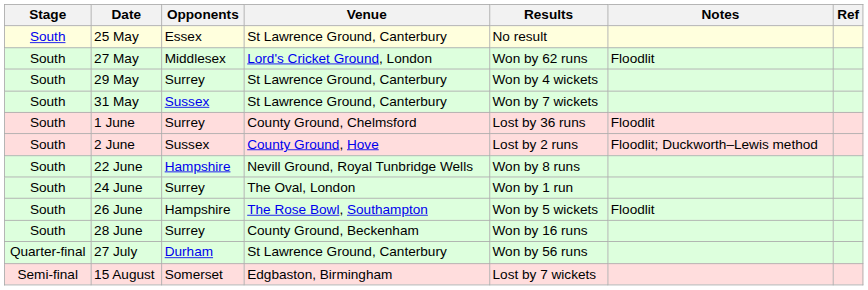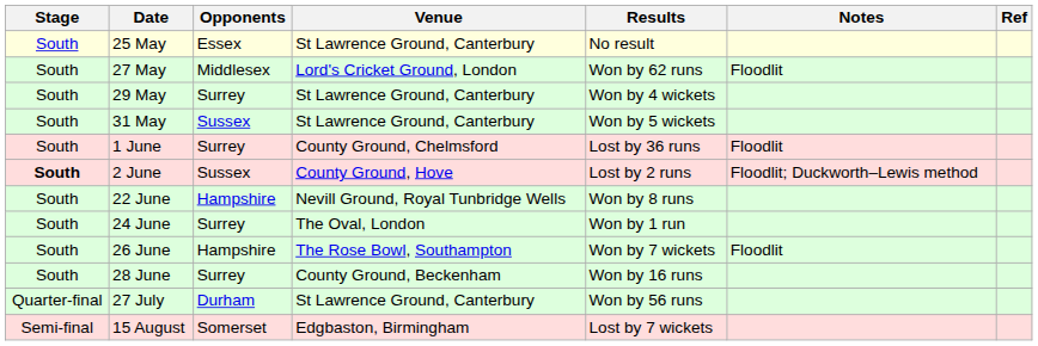31 May | Results: Won by 7 wickets -> Won by 5 wickets
2 June | Stage: normal -> bold
26 June | Results: Won by 5 wickets -> Won by 7 wickets
